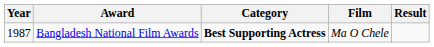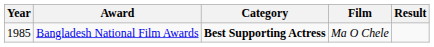Bangladesh National Film Awards | Year: 1987 -> 1985
